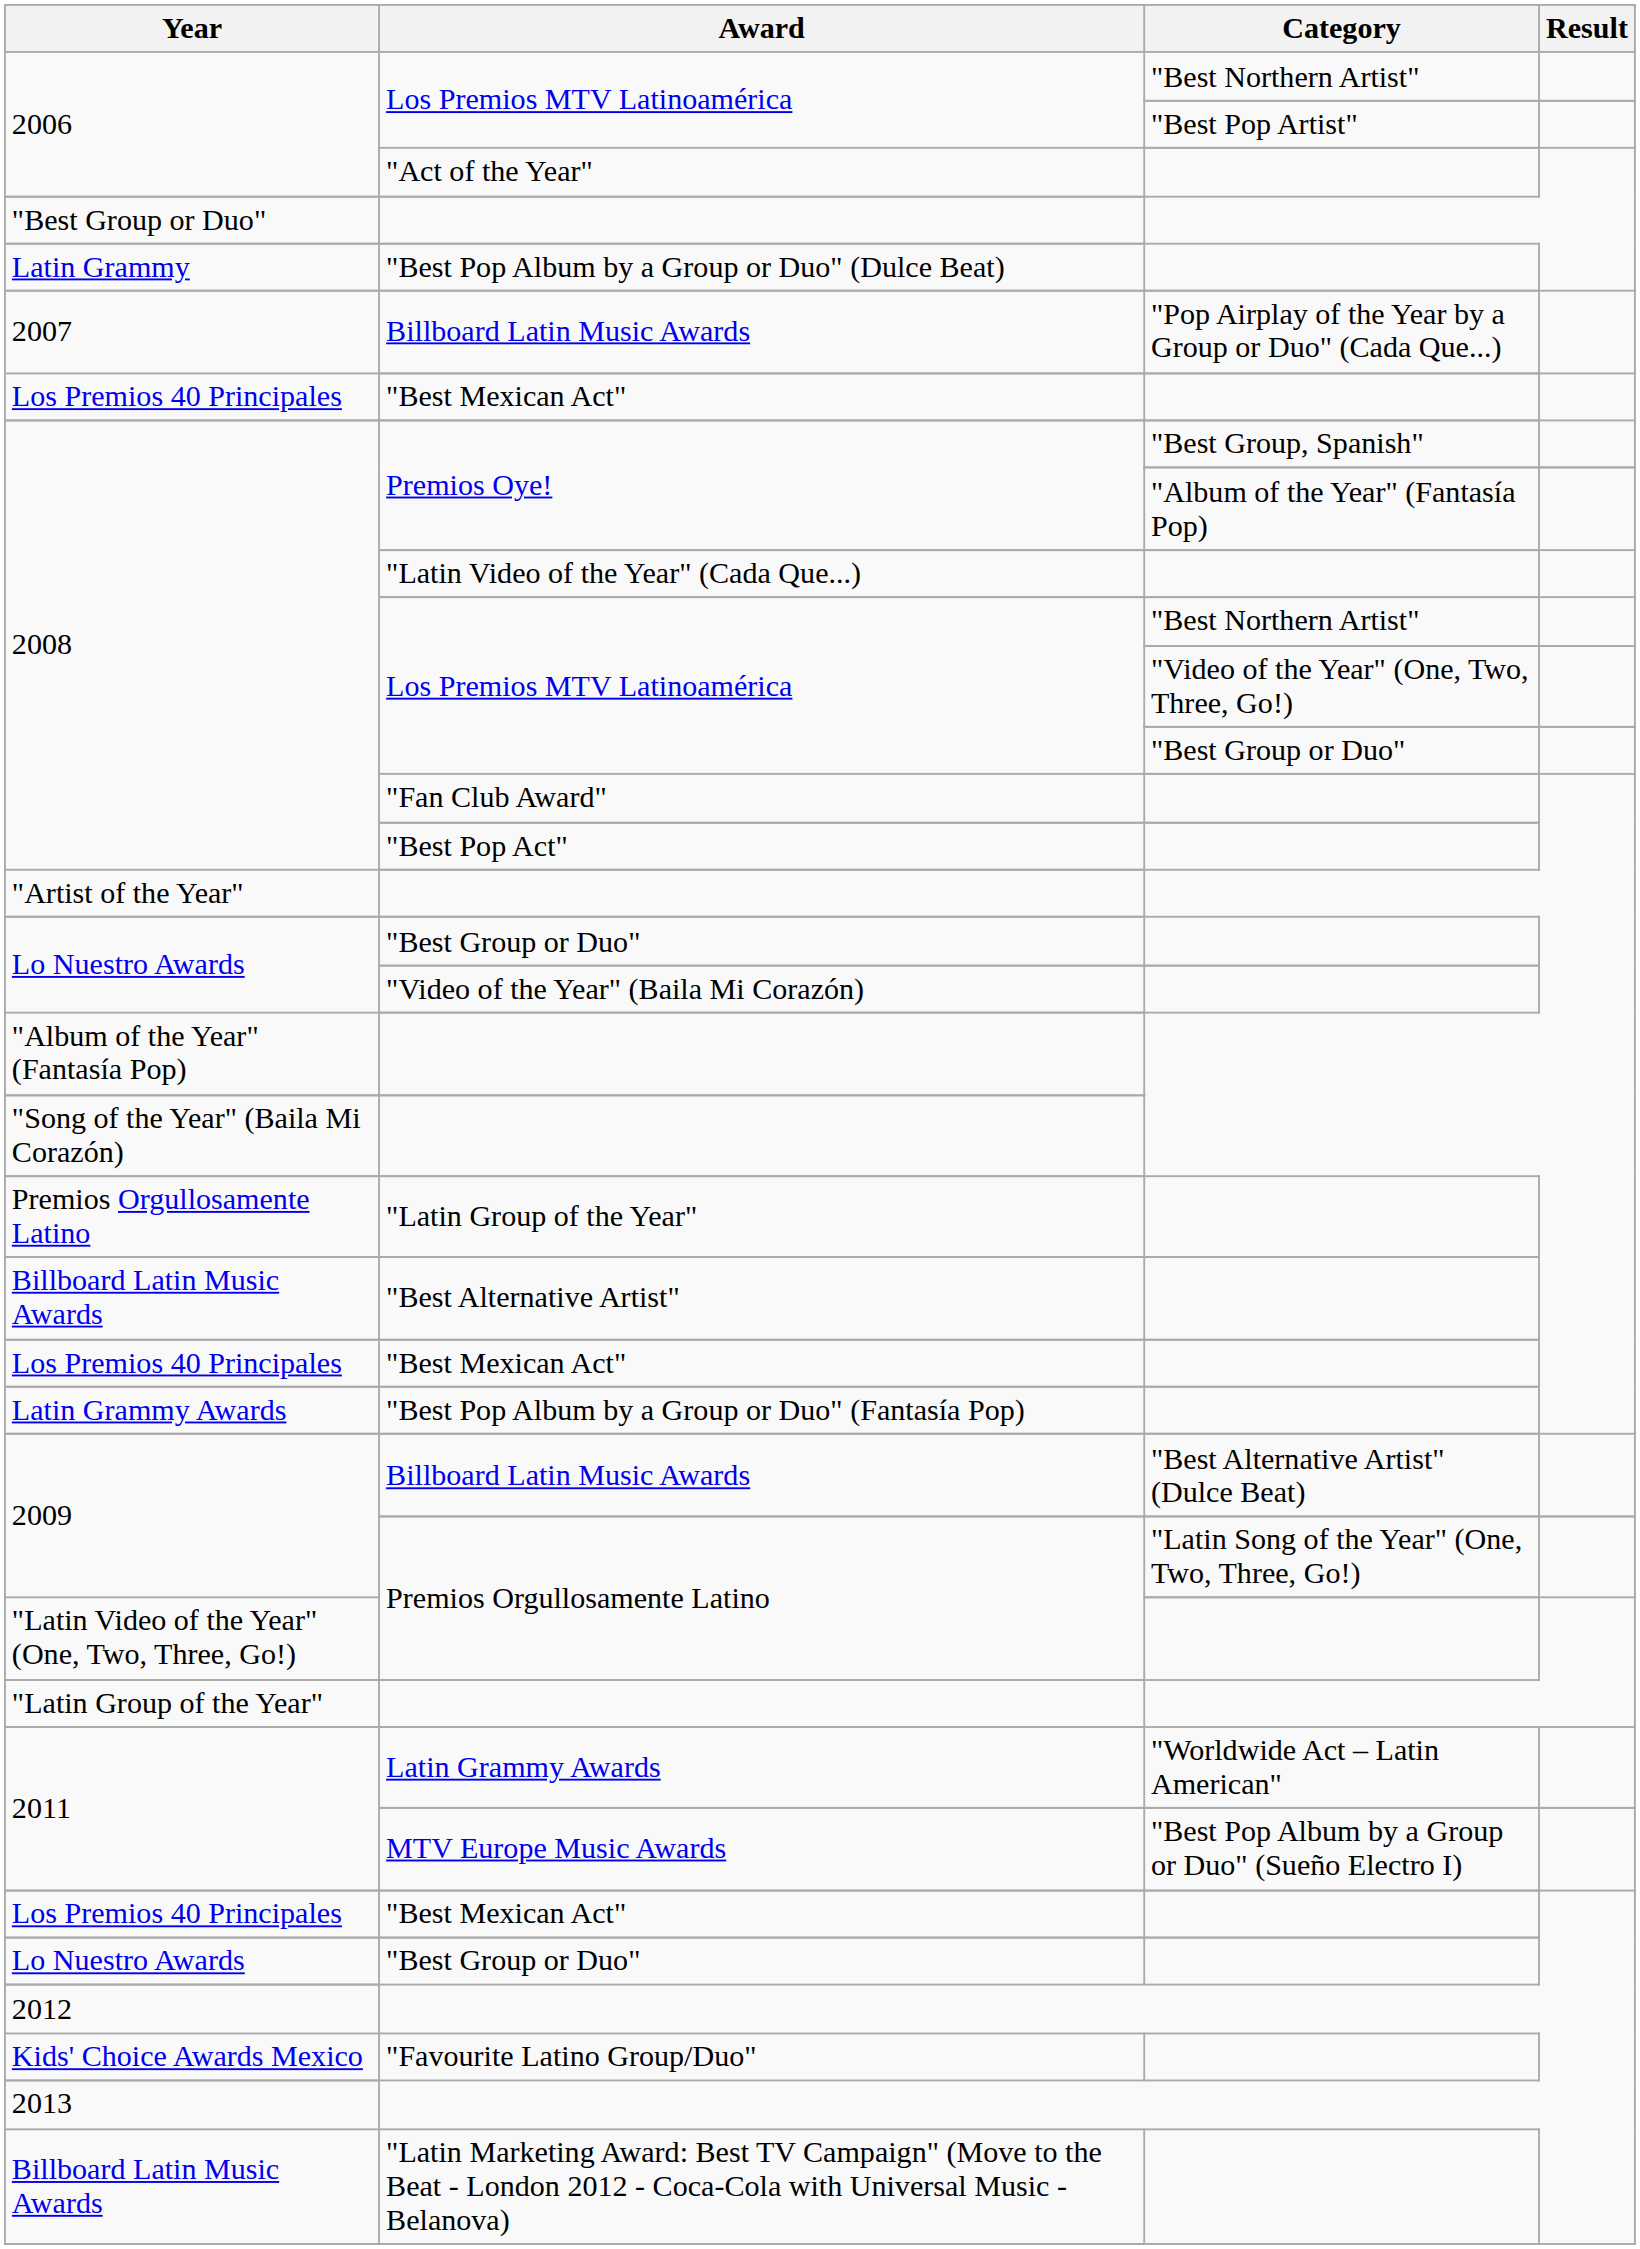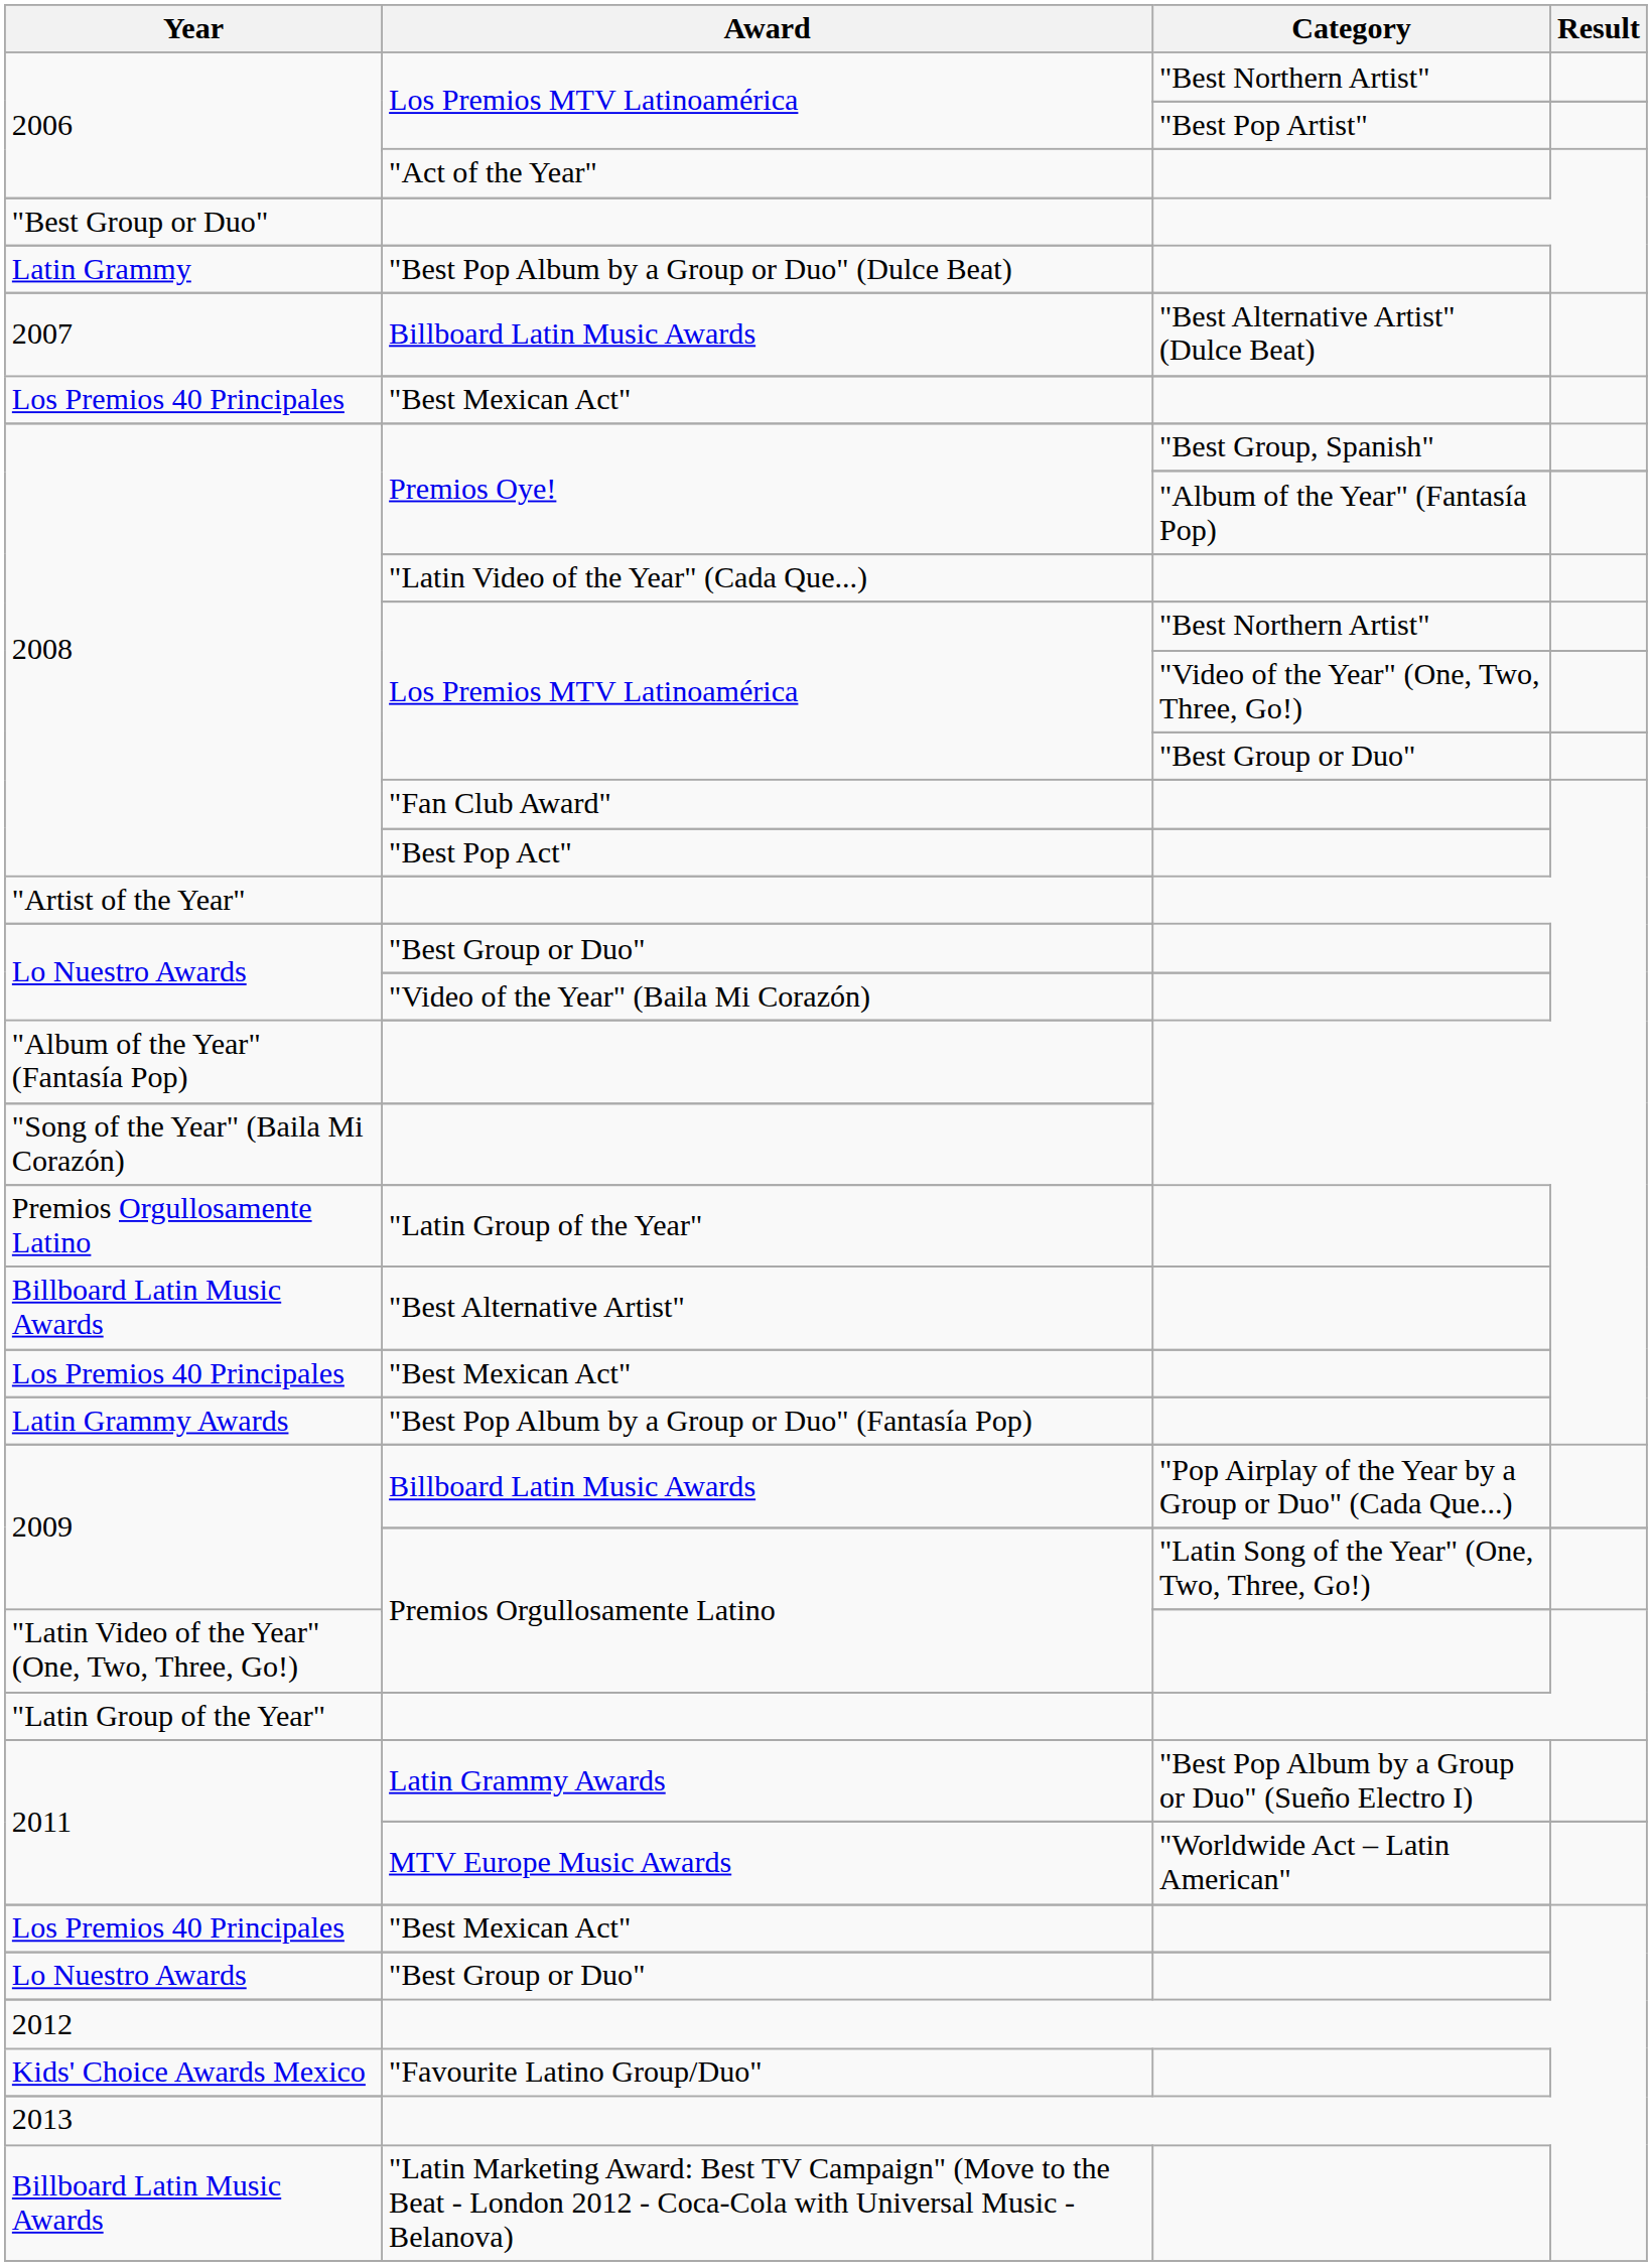2007 / Billboard Latin Music Awards | Category: "Pop Airplay of the Year by a Group or Duo" (Cada Que...) -> "Best Alternative Artist" (Dulce Beat)
2009 / Billboard Latin Music Awards | Category: "Best Alternative Artist" (Dulce Beat) -> "Pop Airplay of the Year by a Group or Duo" (Cada Que...)
2011 / Latin Grammy Awards | Category: "Worldwide Act – Latin American" -> "Best Pop Album by a Group or Duo" (Sueño Electro I)
2011 / MTV Europe Music Awards | Category: "Best Pop Album by a Group or Duo" (Sueño Electro I) -> "Worldwide Act – Latin American"
